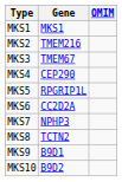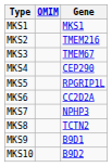columns swapped: OMIM <-> Gene
